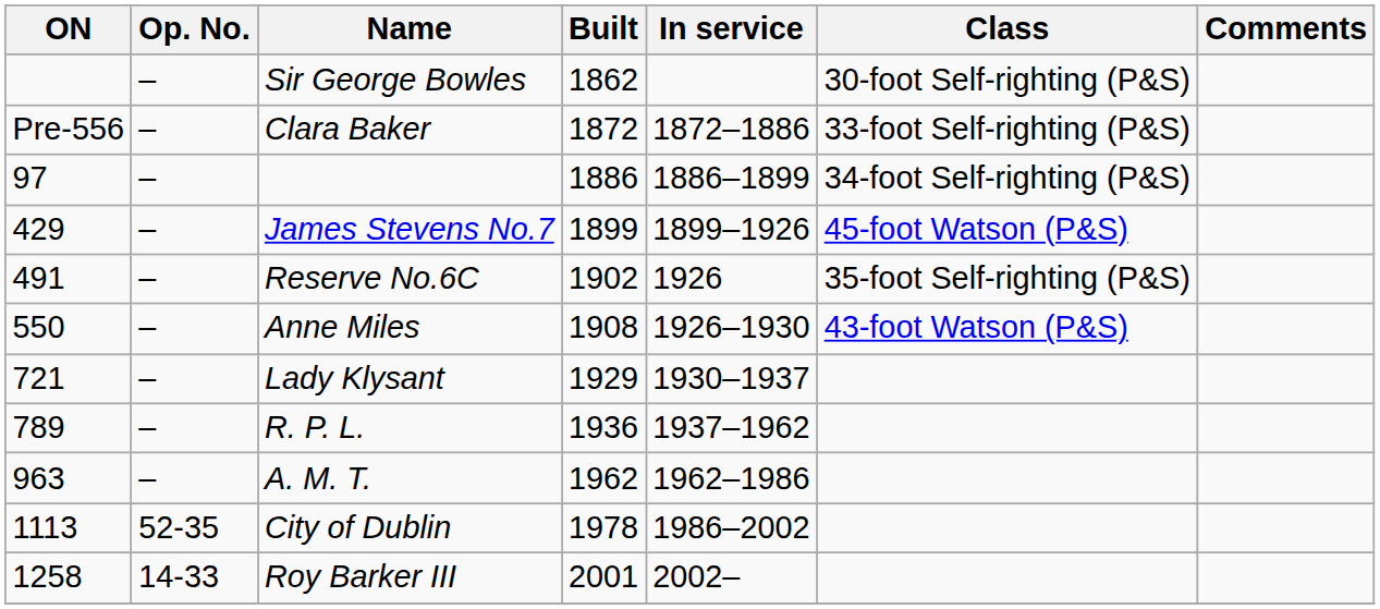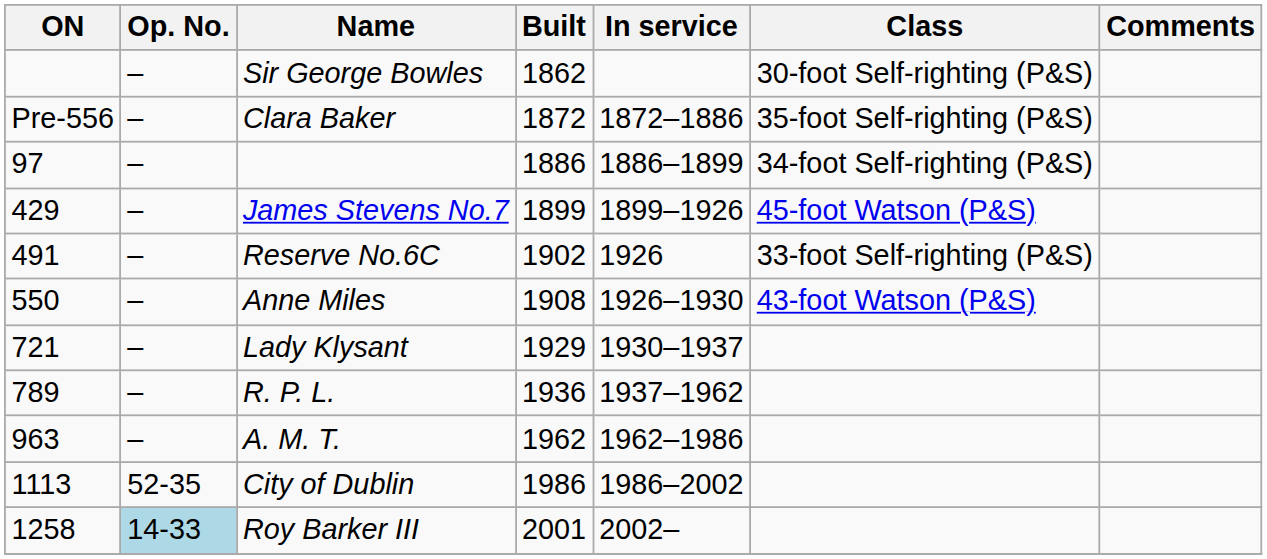Clara Baker | Class: 33-foot Self-righting (P&S) -> 35-foot Self-righting (P&S)
Reserve No.6C | Class: 35-foot Self-righting (P&S) -> 33-foot Self-righting (P&S)
City of Dublin | Built: 1978 -> 1986
Roy Barker III | Op. No.: no background -> lightblue background
